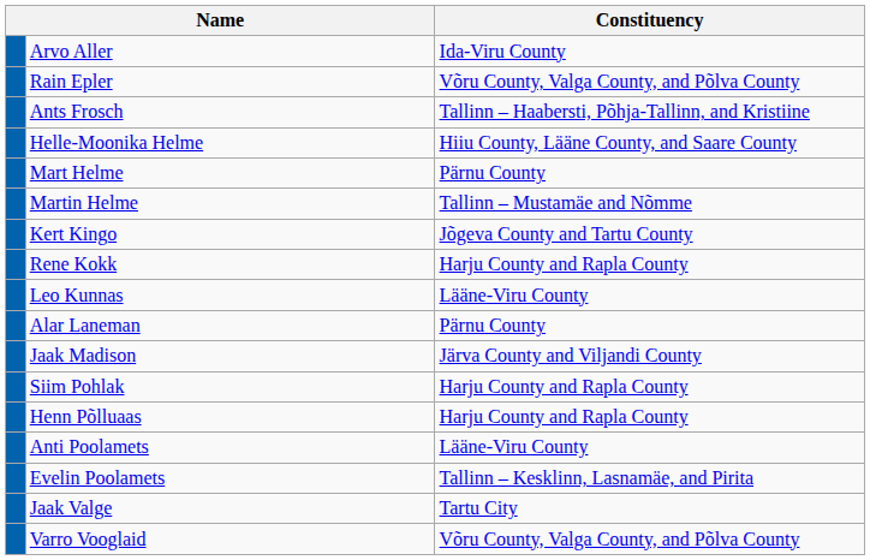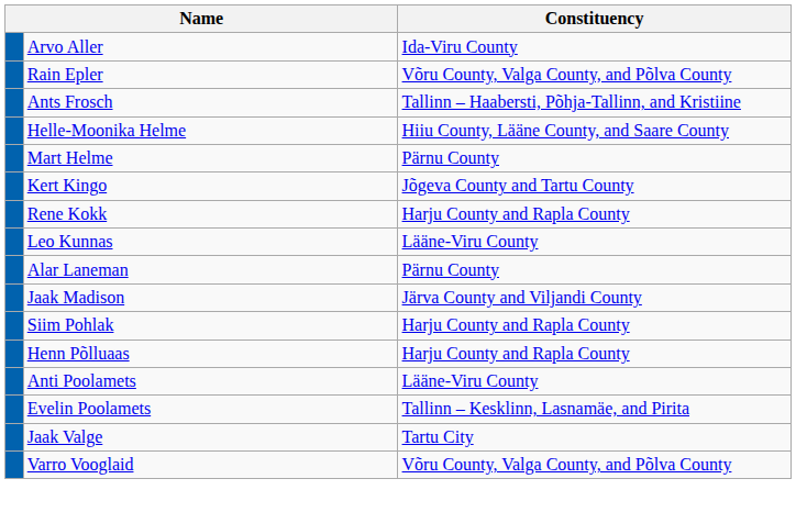- row: Martin Helme | Tallinn – Mustamäe and Nõmme
